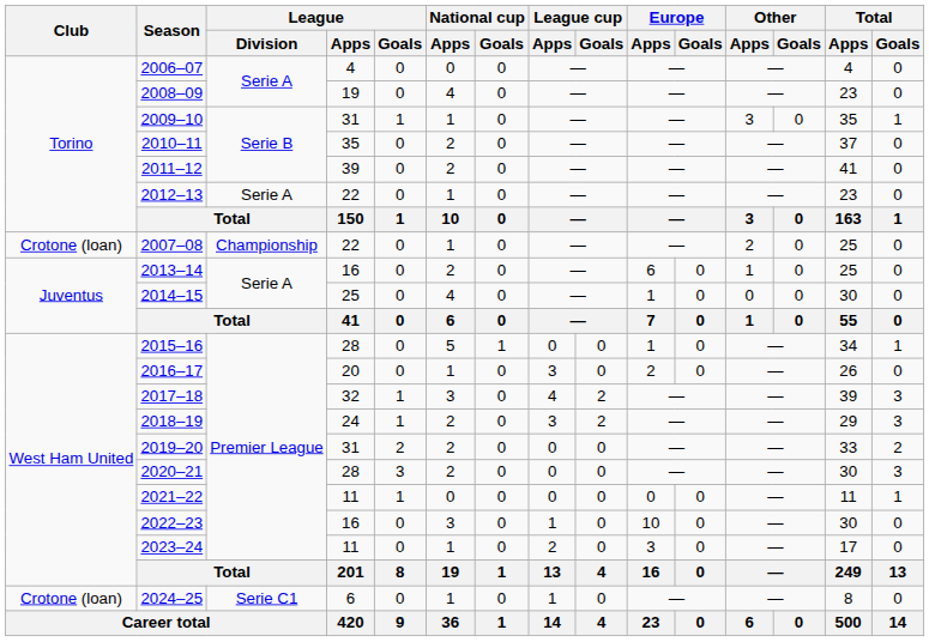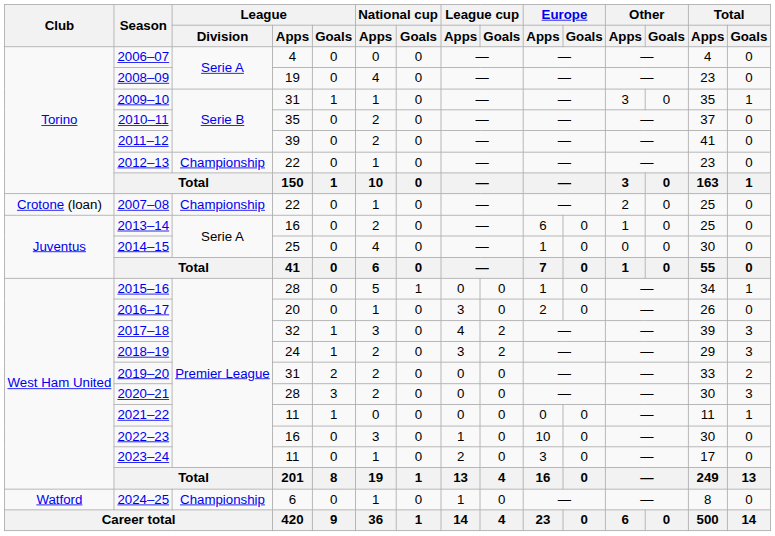2012–13 | League / Division: Serie A -> Championship
2024–25 | Club: Crotone (loan) -> Watford
2024–25 | League / Division: Serie C1 -> Championship
